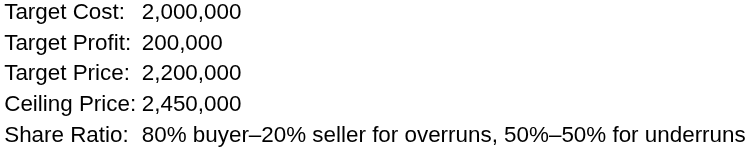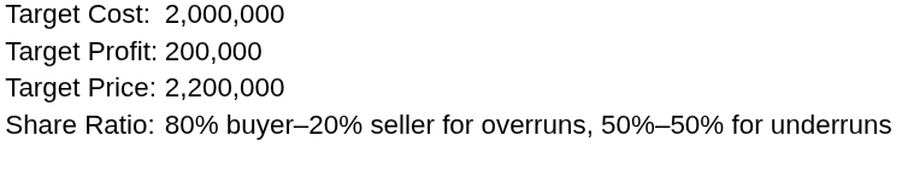- row: Ceiling Price: | 2,450,000
